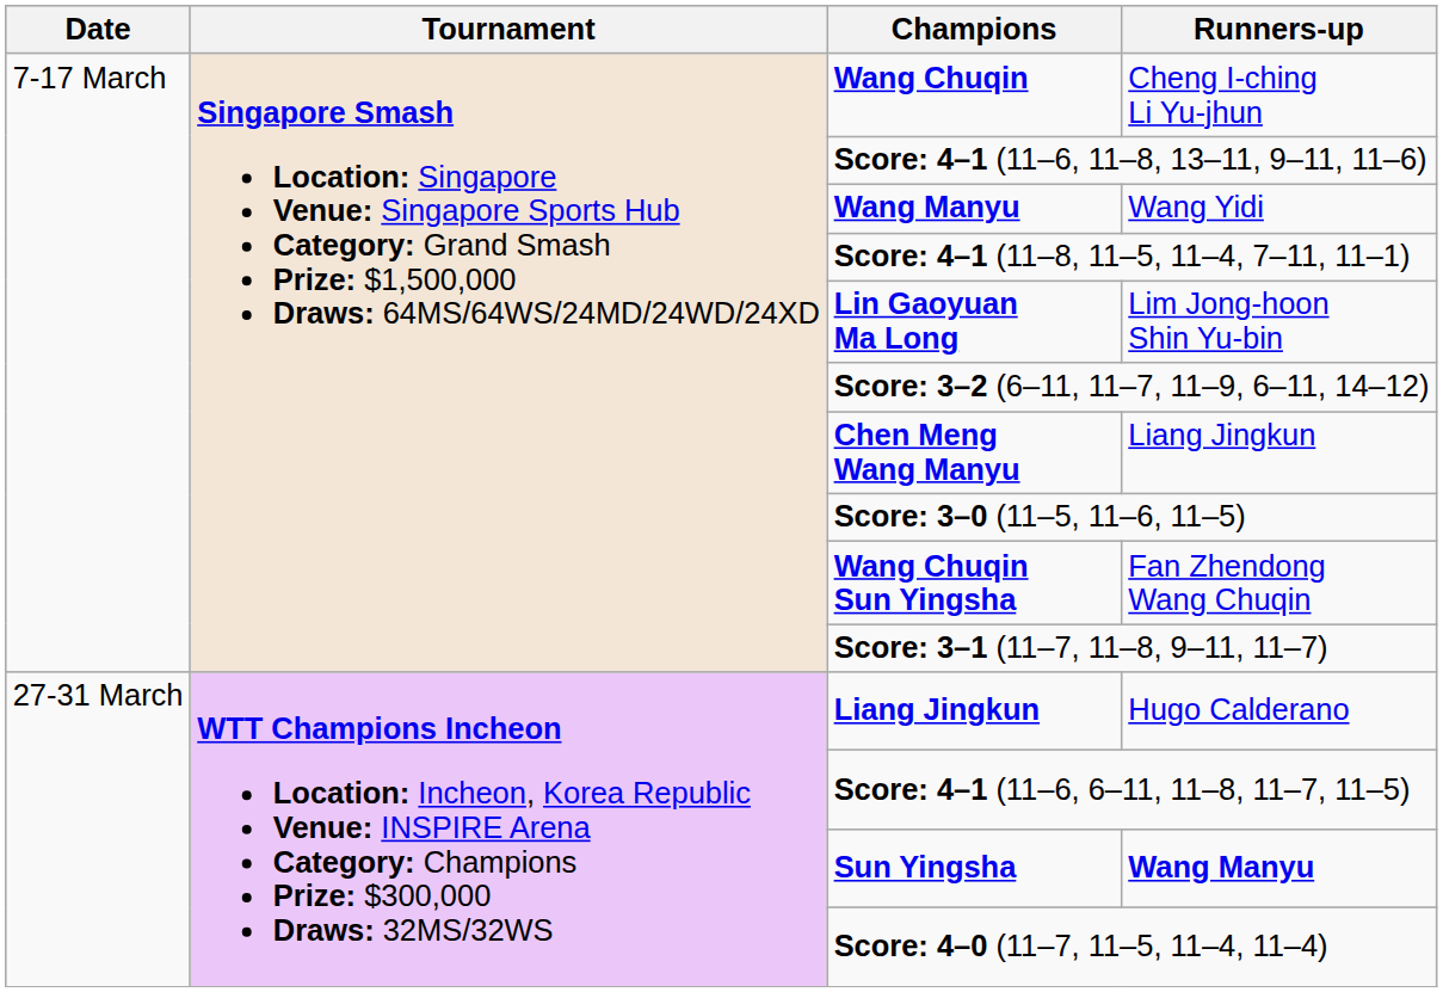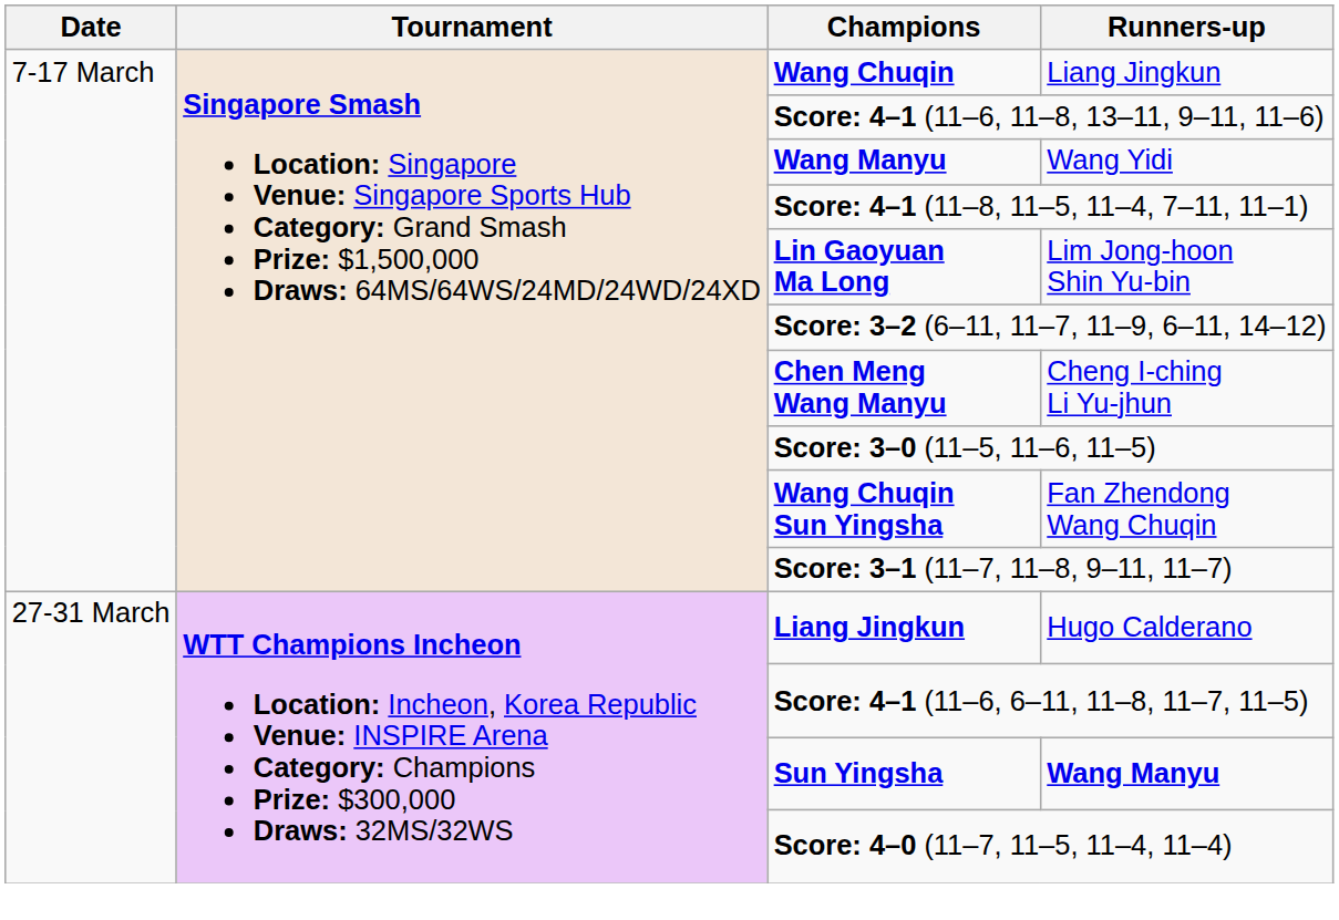Wang Chuqin | Runners-up: Cheng I-ching Li Yu-jhun -> Liang Jingkun
Chen Meng Wang Manyu | Runners-up: Liang Jingkun -> Cheng I-ching Li Yu-jhun
